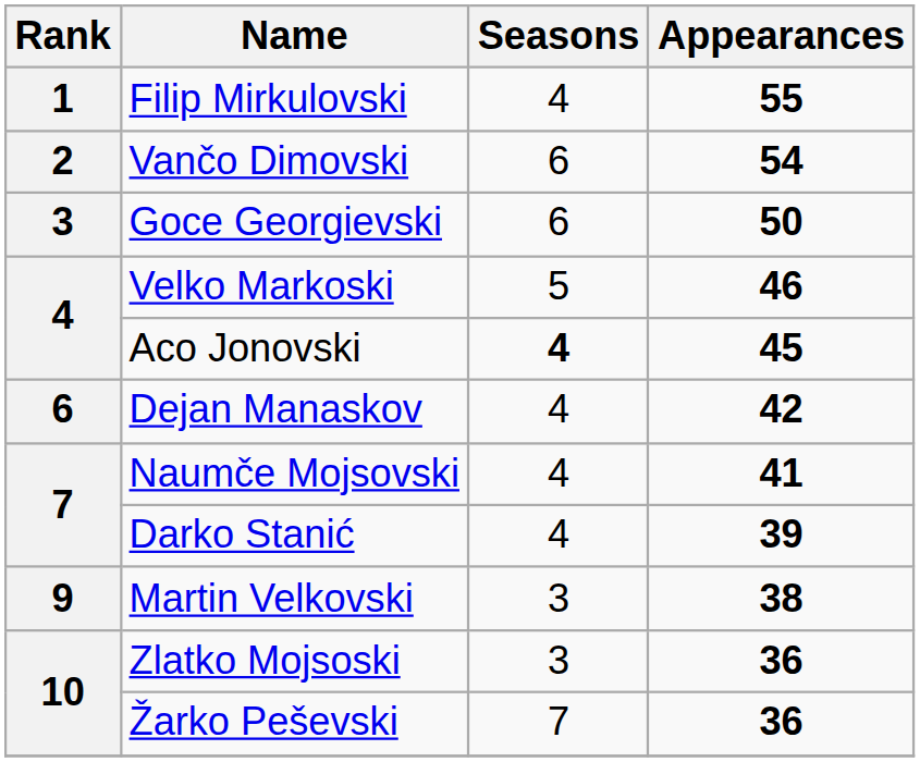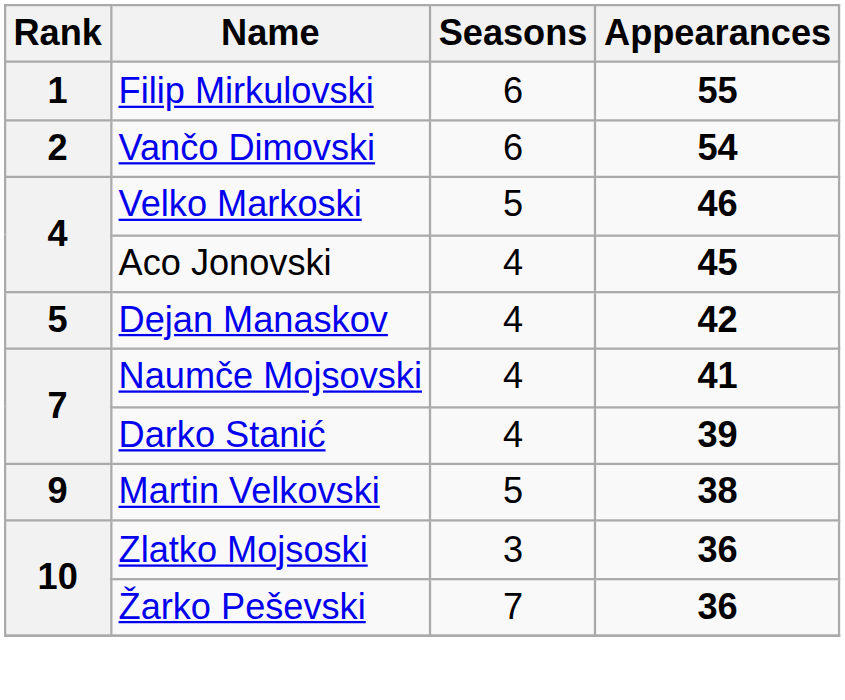Filip Mirkulovski | Seasons: 4 -> 6
- row: 3 | Goce Georgievski | 6 | 50
Aco Jonovski | Seasons: bold -> normal
Dejan Manaskov | Rank: 6 -> 5
Martin Velkovski | Seasons: 3 -> 5
